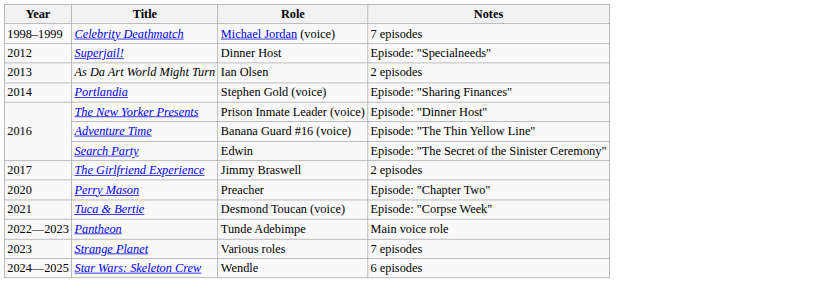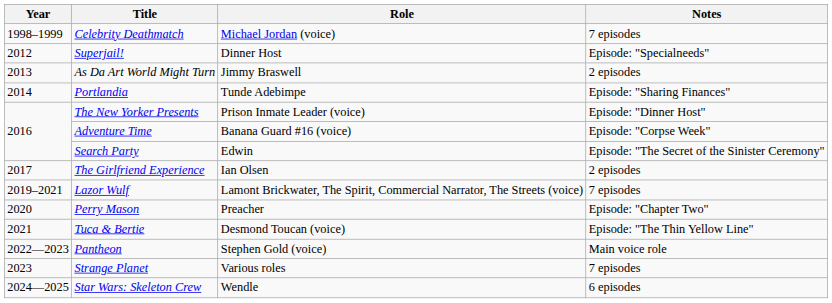As Da Art World Might Turn | Role: Ian Olsen -> Jimmy Braswell
Portlandia | Role: Stephen Gold (voice) -> Tunde Adebimpe
Adventure Time | Notes: Episode: "The Thin Yellow Line" -> Episode: "Corpse Week"
The Girlfriend Experience | Role: Jimmy Braswell -> Ian Olsen
+ row: 2019–2021 | Lazor Wulf | Lamont Brickwater, The Spirit, Commercial Narrator, The Streets (voice) | 7 episodes
Tuca & Bertie | Notes: Episode: "Corpse Week" -> Episode: "The Thin Yellow Line"
Pantheon | Role: Tunde Adebimpe -> Stephen Gold (voice)
